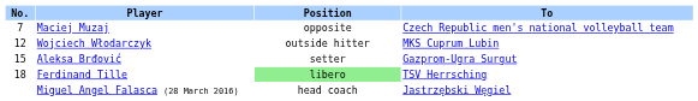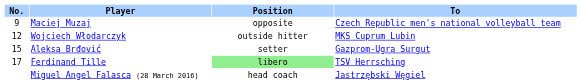Maciej Muzaj | No.: 7 -> 9
Ferdinand Tille | No.: 18 -> 17
